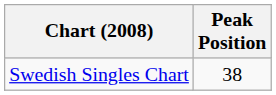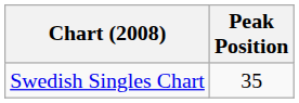Swedish Singles Chart | Peak Position: 38 -> 35
